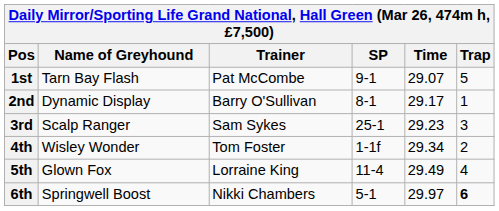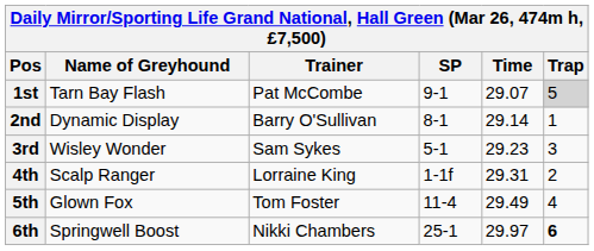1st | Trap: no background -> lightgrey background
2nd | Time: 29.17 -> 29.14
3rd | Name of Greyhound: Scalp Ranger -> Wisley Wonder
3rd | SP: 25-1 -> 5-1
4th | Name of Greyhound: Wisley Wonder -> Scalp Ranger
4th | Trainer: Tom Foster -> Lorraine King
4th | Time: 29.34 -> 29.31
5th | Trainer: Lorraine King -> Tom Foster
6th | SP: 5-1 -> 25-1
